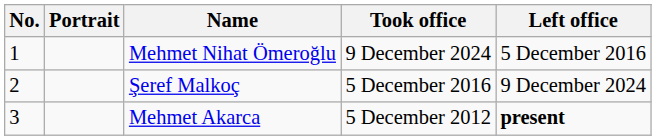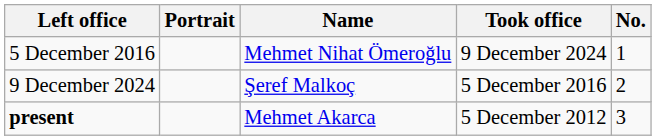columns swapped: No. <-> Left office
